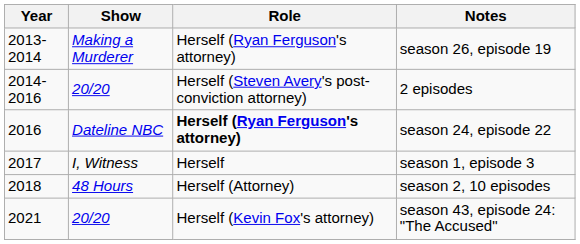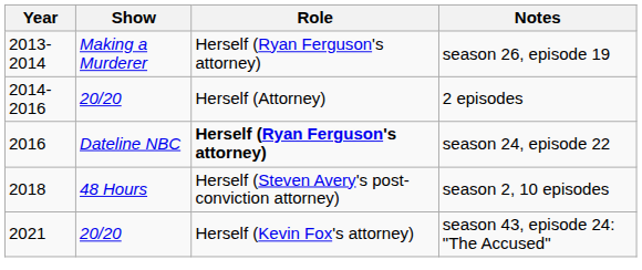2 episodes | Role: Herself (Steven Avery's post-conviction attorney) -> Herself (Attorney)
- row: 2017 | I, Witness | Herself | season 1, episode 3
season 2, 10 episodes | Role: Herself (Attorney) -> Herself (Steven Avery's post-conviction attorney)
